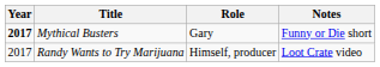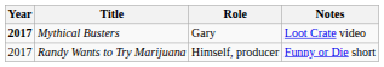Mythical Busters | Notes: Funny or Die short -> Loot Crate video
Randy Wants to Try Marijuana | Notes: Loot Crate video -> Funny or Die short
